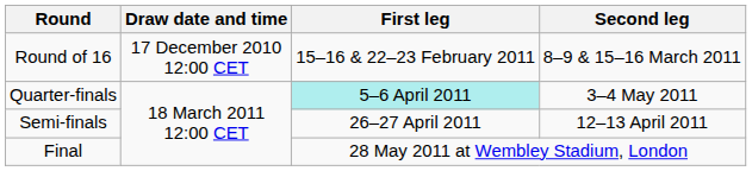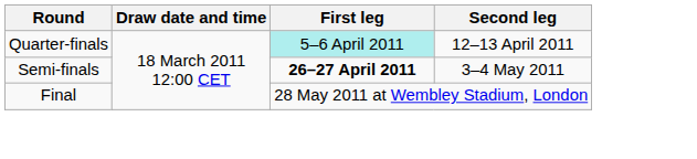- row: Round of 16 | 17 December 2010 12:00 CET | 15–16 & 22–23 February 2011 | 8–9 & 15–16 March 2011
Quarter-finals | Second leg: 3–4 May 2011 -> 12–13 April 2011
Semi-finals | First leg: normal -> bold
Semi-finals | Second leg: 12–13 April 2011 -> 3–4 May 2011
